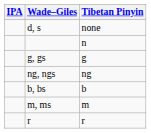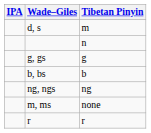d, s | Tibetan Pinyin: none -> m
rows swapped: ng, ngs <-> b, bs
m, ms | Tibetan Pinyin: m -> none
